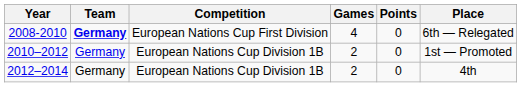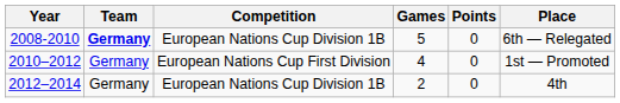2008-2010 | Competition: European Nations Cup First Division -> European Nations Cup Division 1B
2008-2010 | Games: 4 -> 5
2010–2012 | Competition: European Nations Cup Division 1B -> European Nations Cup First Division
2010–2012 | Games: 2 -> 4
